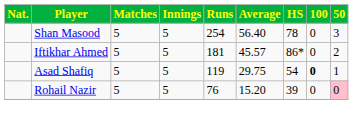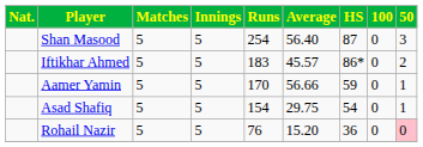Shan Masood | HS: 78 -> 87
Iftikhar Ahmed | Runs: 181 -> 183
+ row: Aamer Yamin | 5 | 5 | 170 | 56.66 | 59 | 0 | 1
Asad Shafiq | Runs: 119 -> 154
Asad Shafiq | 100: bold -> normal
Rohail Nazir | HS: 39 -> 36
